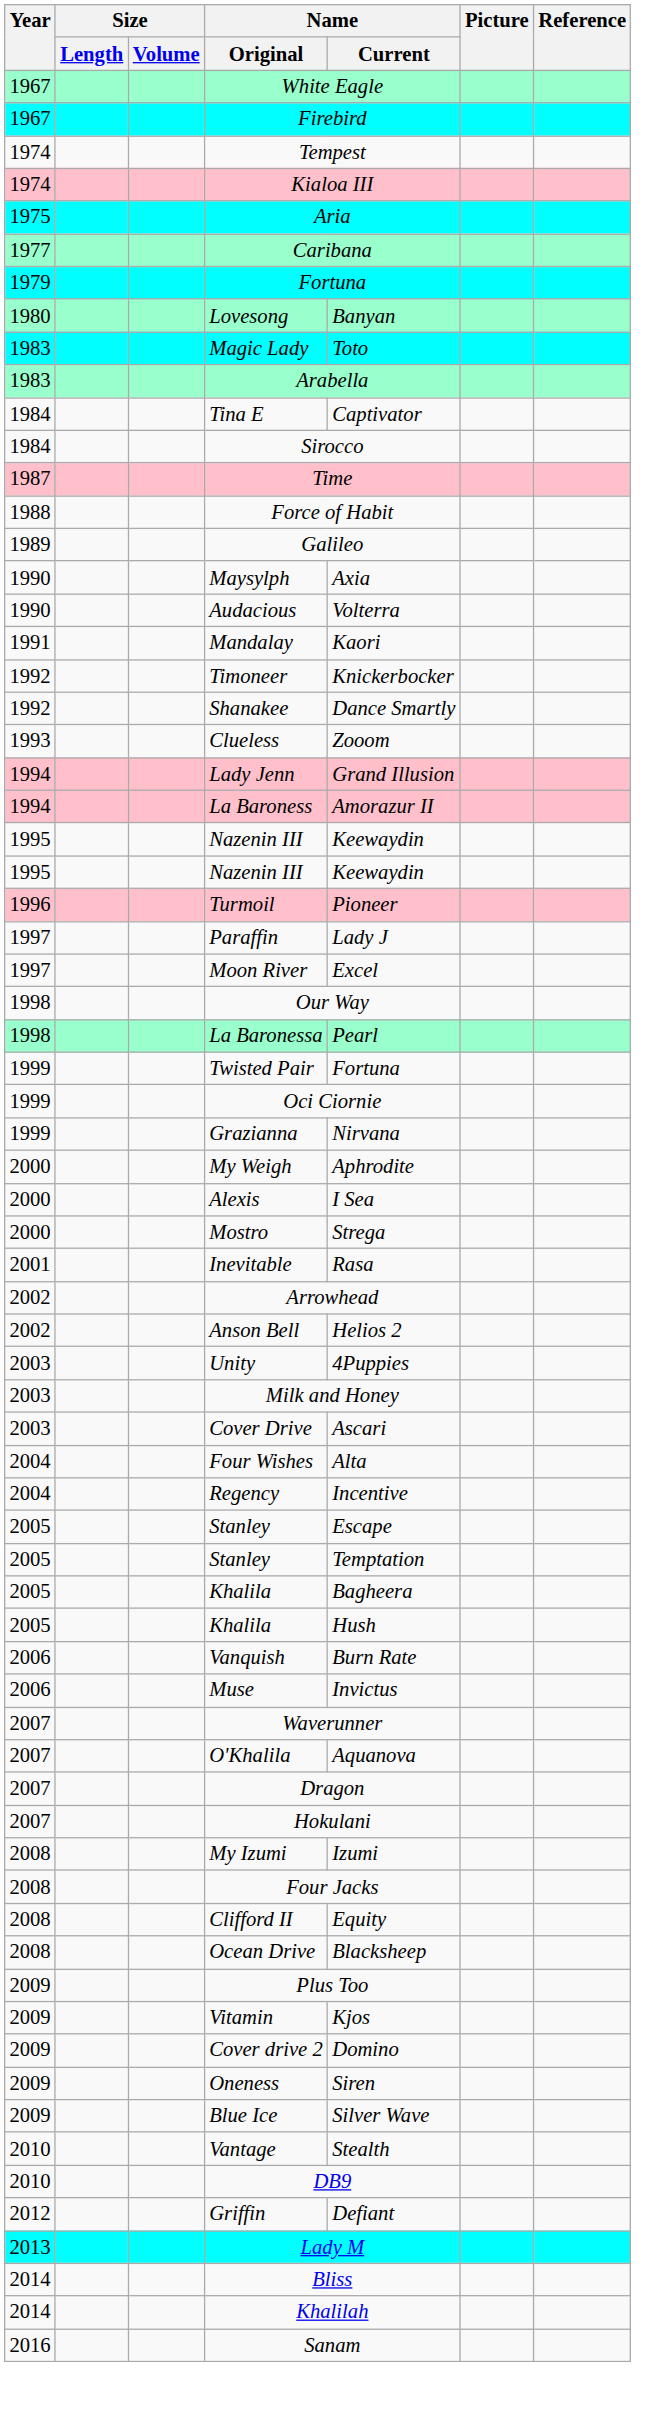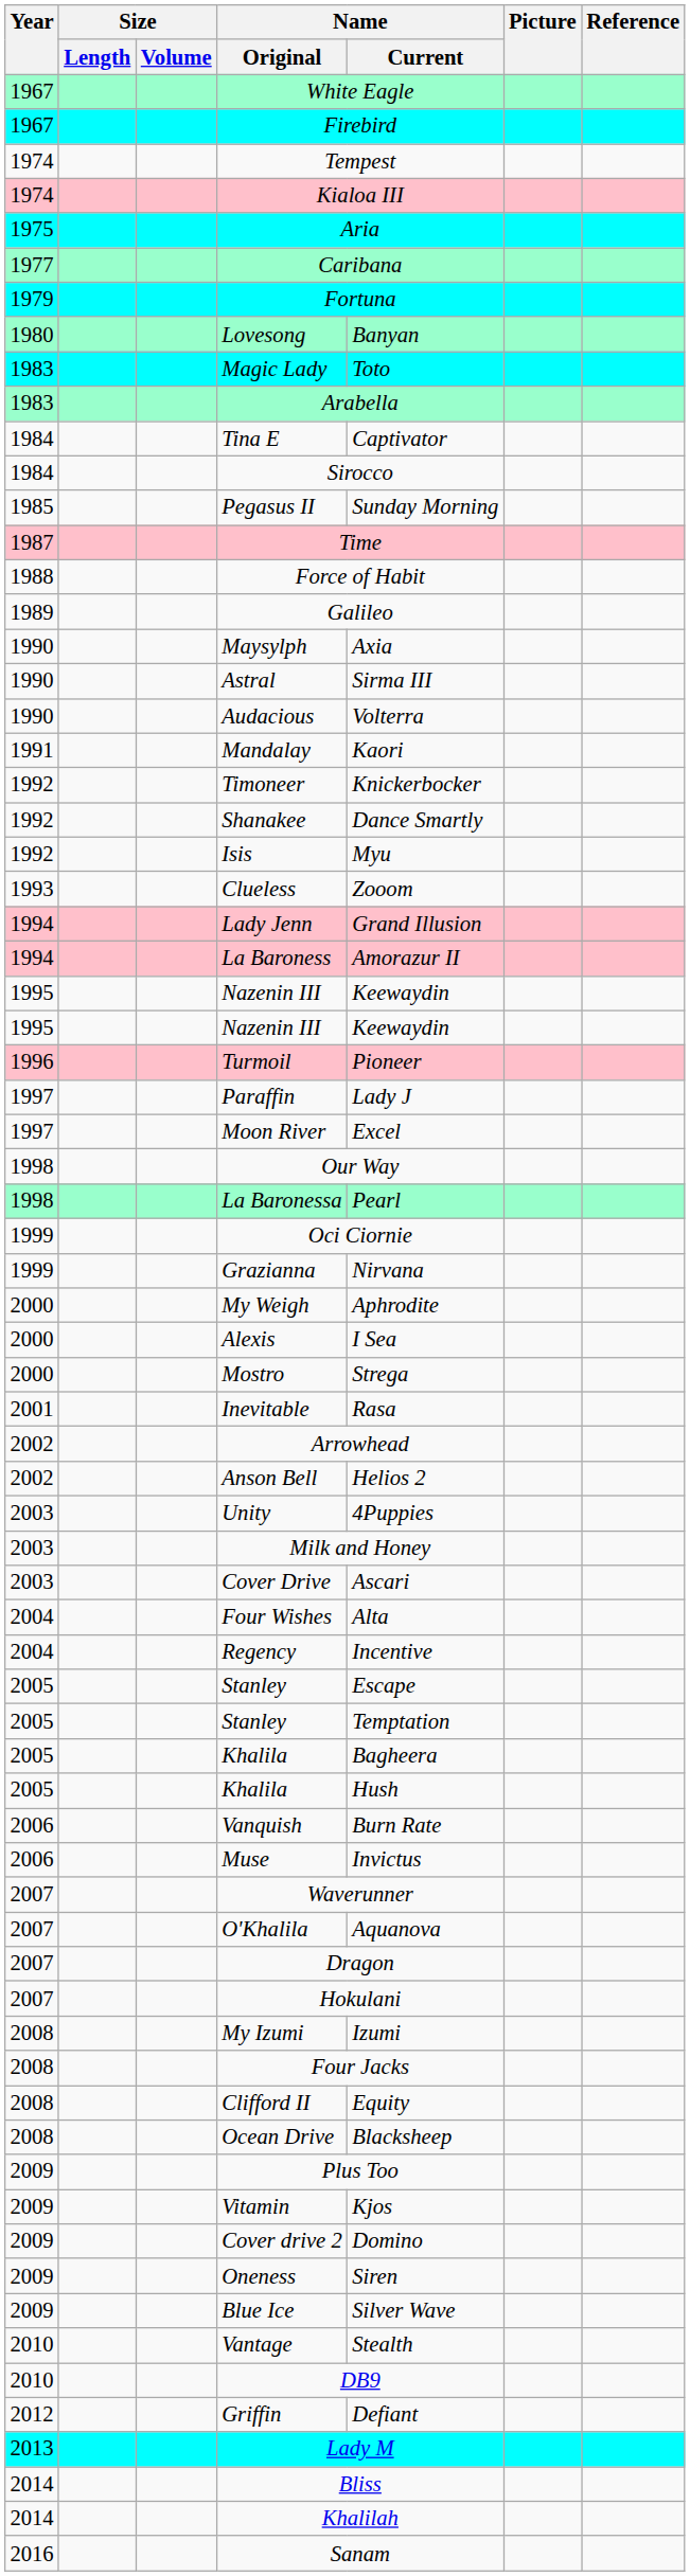+ row: 1985 | Pegasus II | Sunday Morning
+ row: 1990 | Astral | Sirma III
+ row: 1992 | Isis | Myu
- row: 1999 | Twisted Pair | Fortuna
